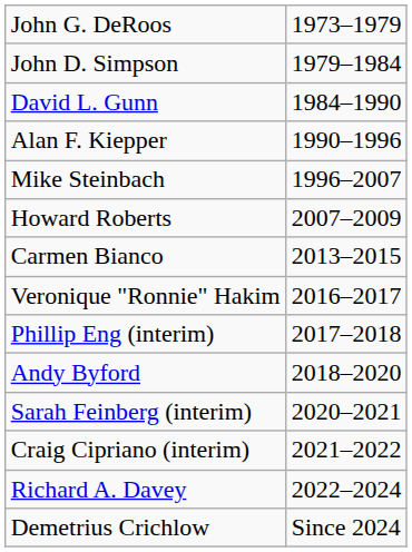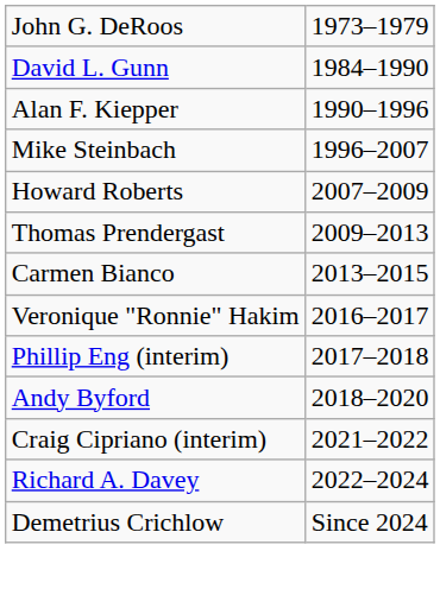- row: John D. Simpson | 1979–1984
+ row: Thomas Prendergast | 2009–2013
- row: Sarah Feinberg (interim) | 2020–2021
